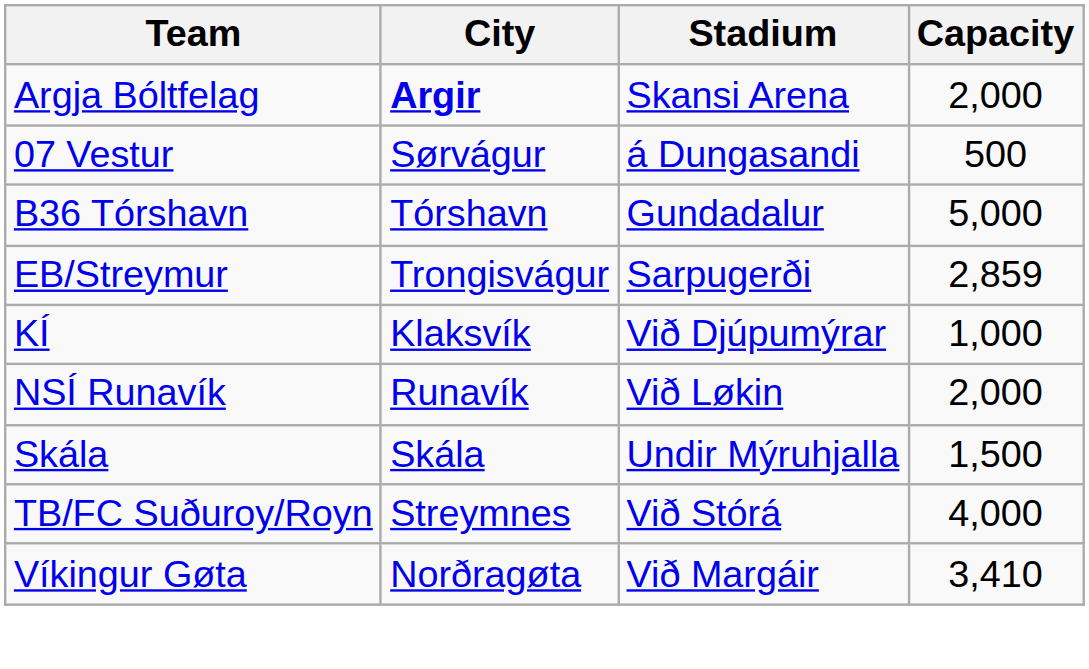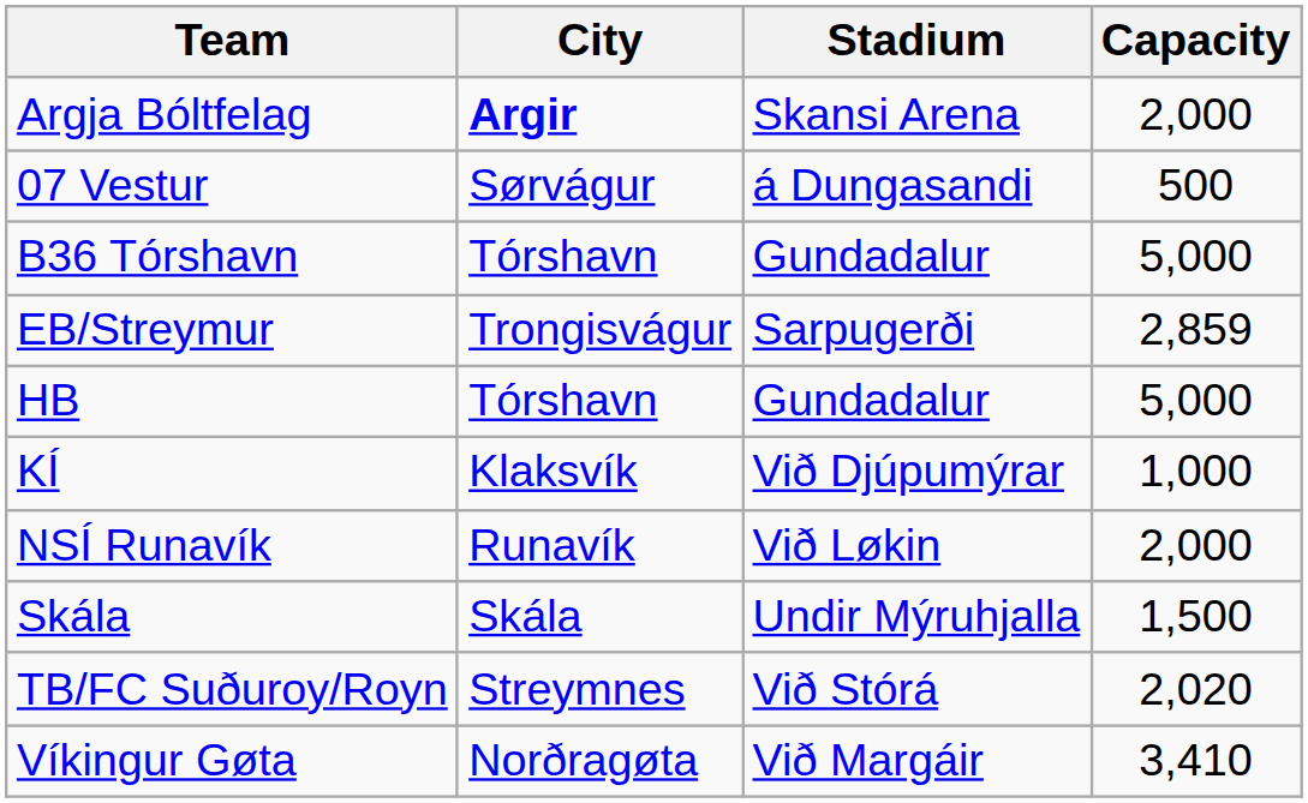+ row: HB | Tórshavn | Gundadalur | 5,000
TB/FC Suðuroy/Royn | Capacity: 4,000 -> 2,020
